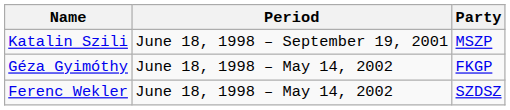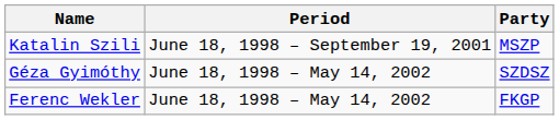Géza Gyimóthy | Party: FKGP -> SZDSZ
Ferenc Wekler | Party: SZDSZ -> FKGP
